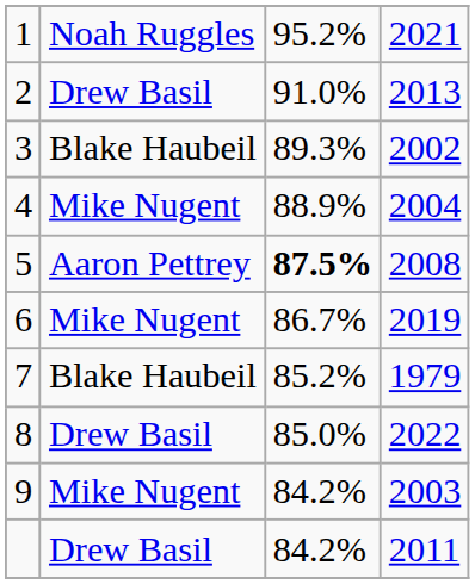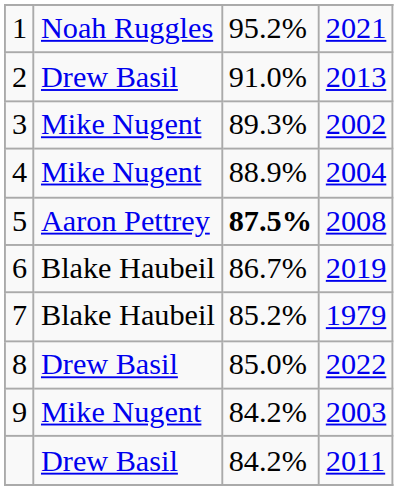3 | column 2: Blake Haubeil -> Mike Nugent
6 | column 2: Mike Nugent -> Blake Haubeil
